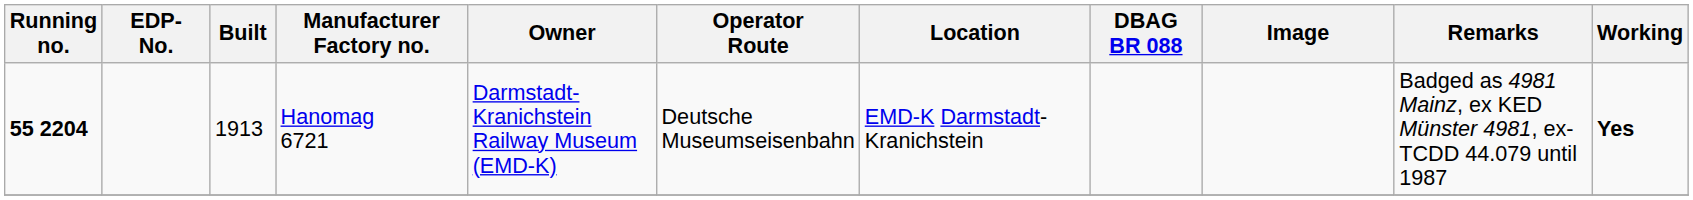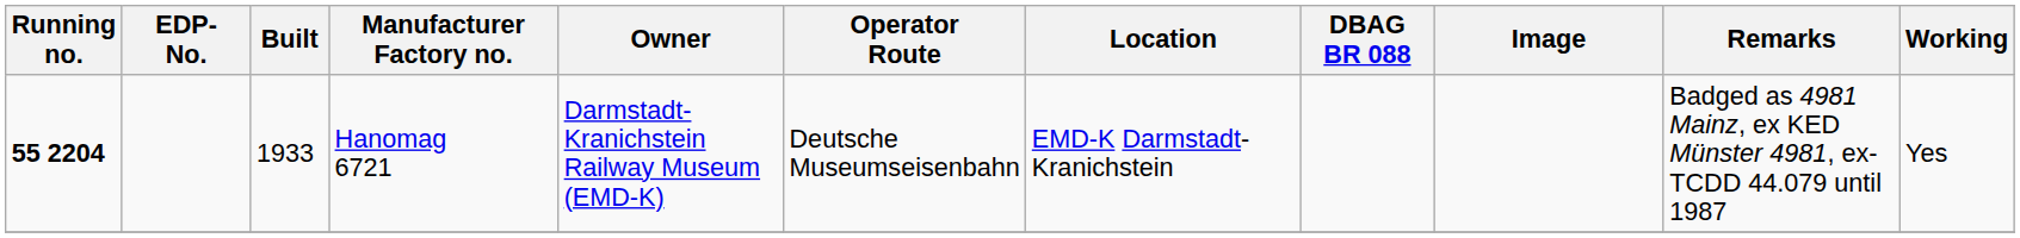Hanomag 6721 | Built: 1913 -> 1933
Hanomag 6721 | Working: bold -> normal
